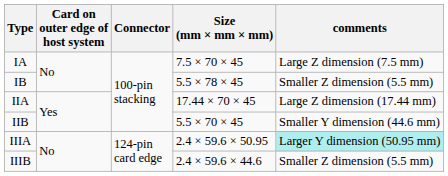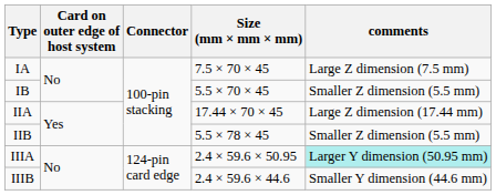IB | Size (mm × mm × mm): 5.5 × 78 × 45 -> 5.5 × 70 × 45
IIB | Size (mm × mm × mm): 5.5 × 70 × 45 -> 5.5 × 78 × 45
IIB | comments: Smaller Y dimension (44.6 mm) -> Smaller Z dimension (5.5 mm)
IIIB | comments: Smaller Z dimension (5.5 mm) -> Smaller Y dimension (44.6 mm)
